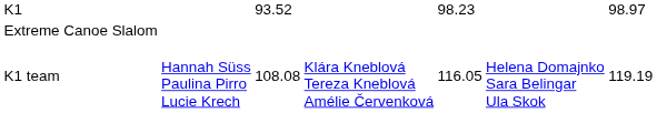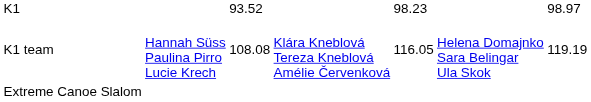rows swapped: K1 team <-> Extreme Canoe Slalom
